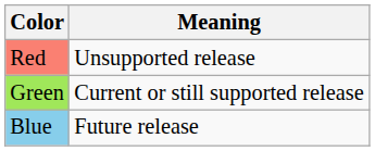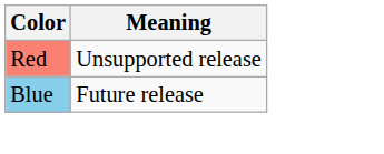- row: Green | Current or still supported release
